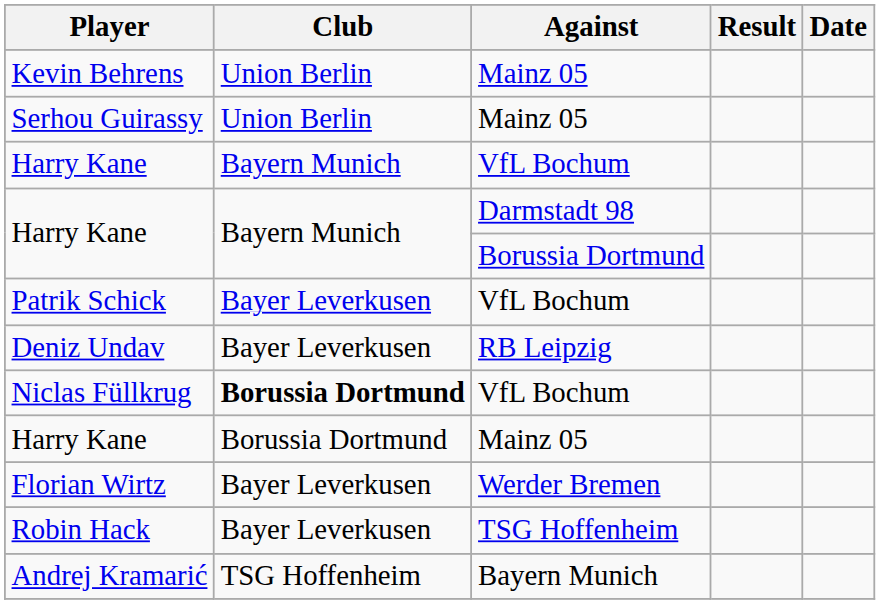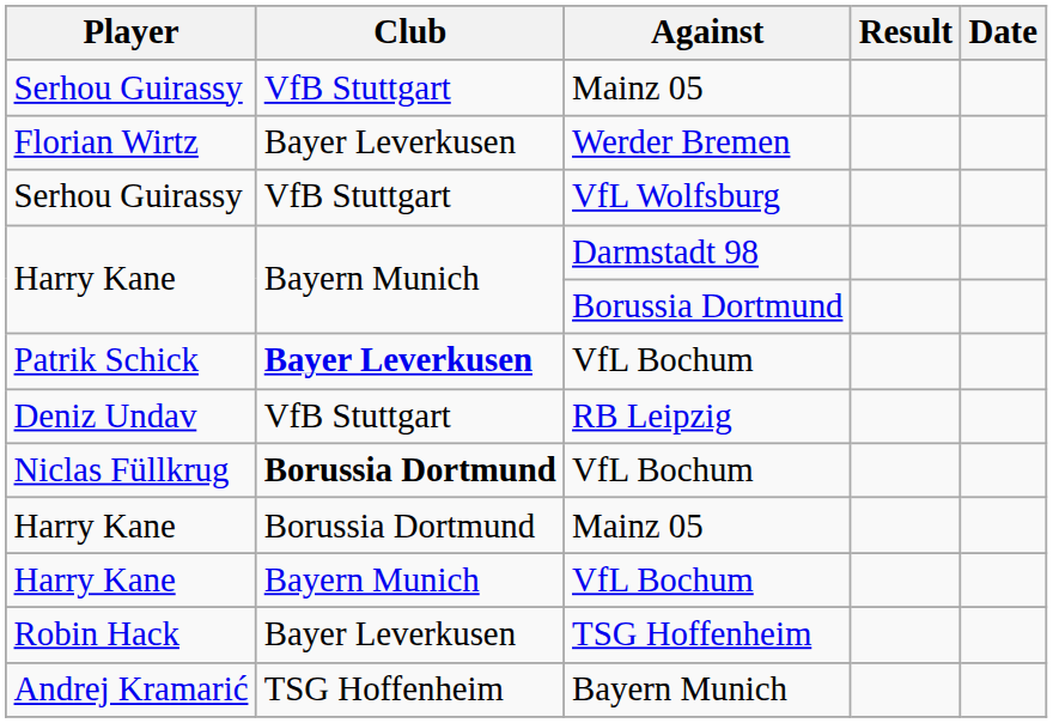- row: Kevin Behrens | Union Berlin | Mainz 05
Serhou Guirassy / Mainz 05 | Club: Union Berlin -> VfB Stuttgart
rows swapped: Harry Kane / VfL Bochum <-> Florian Wirtz
+ row: Serhou Guirassy | VfB Stuttgart | VfL Wolfsburg
Patrik Schick | Club: normal -> bold
Deniz Undav | Club: Bayer Leverkusen -> VfB Stuttgart
